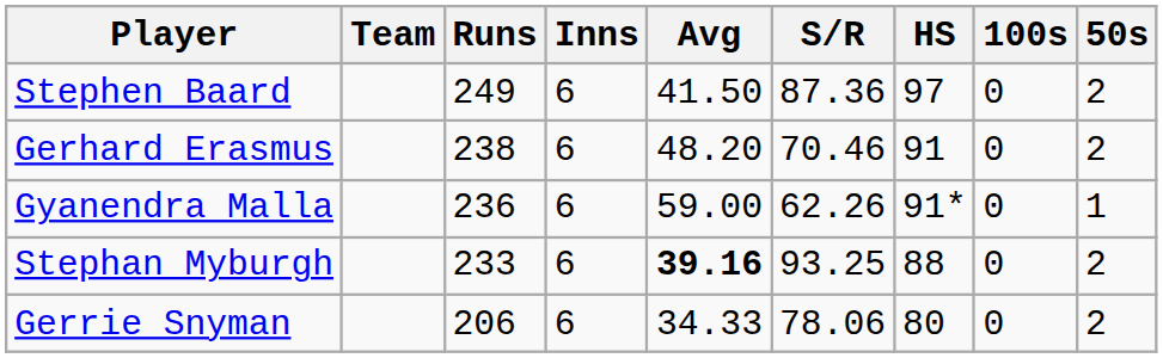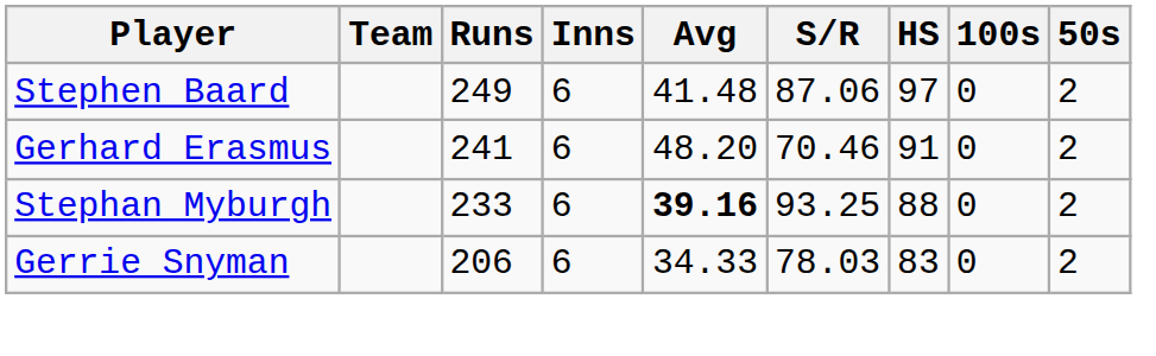Stephen Baard | Avg: 41.50 -> 41.48
Stephen Baard | S/R: 87.36 -> 87.06
Gerhard Erasmus | Runs: 238 -> 241
- row: Gyanendra Malla | 236 | 6 | 59.00 | 62.26 | 91* | 0 | 1
Gerrie Snyman | S/R: 78.06 -> 78.03
Gerrie Snyman | HS: 80 -> 83
